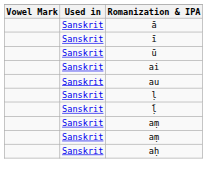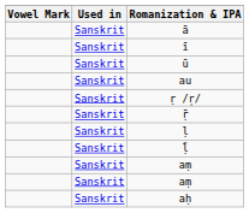- row: Sanskrit | ai
+ row: Sanskrit | ṛ /r̩/
+ row: Sanskrit | ṝ
